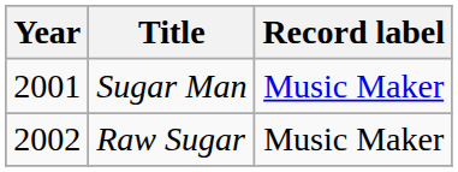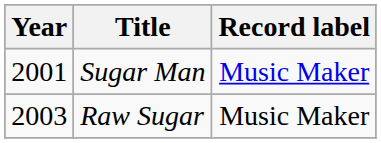Raw Sugar | Year: 2002 -> 2003
